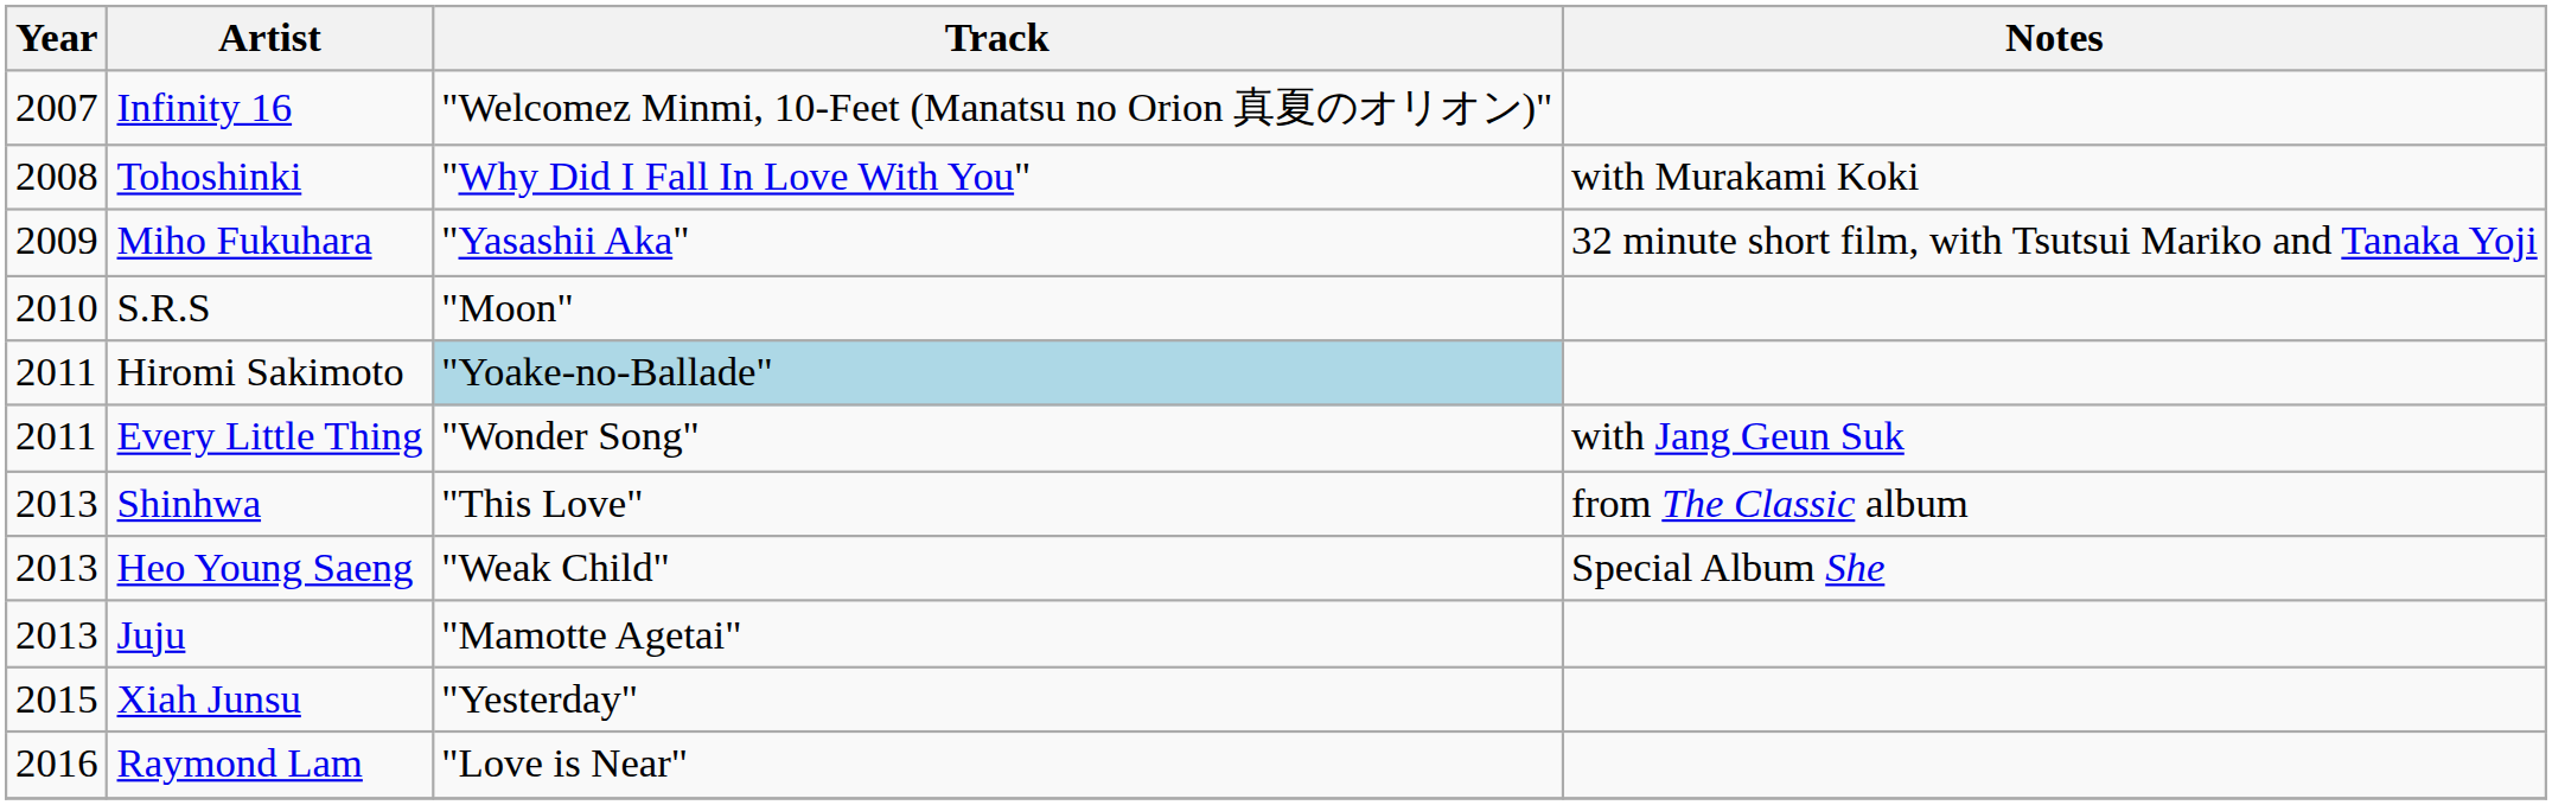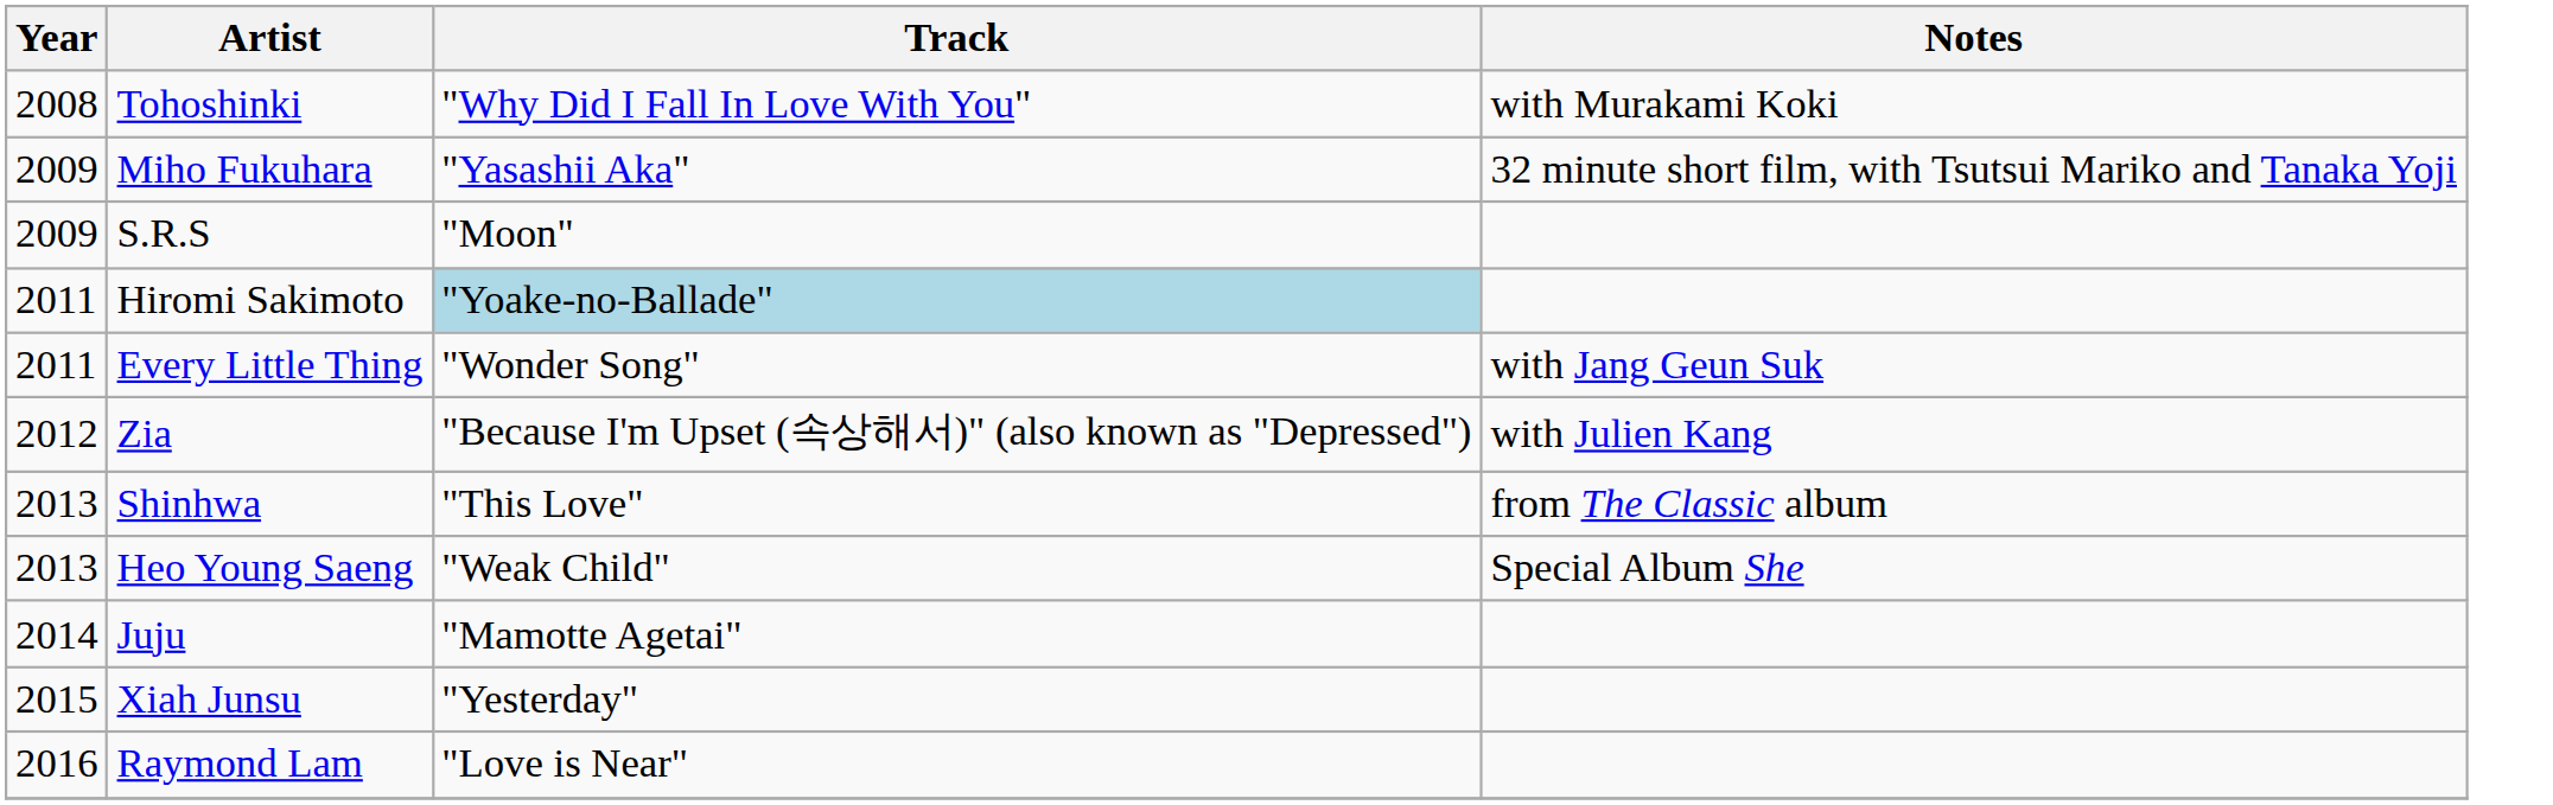- row: 2007 | Infinity 16 | "Welcomez Minmi, 10-Feet (Manatsu no Orion 真夏のオリオン)"
S.R.S | Year: 2010 -> 2009
+ row: 2012 | Zia | "Because I'm Upset (속상해서)" (also known as "Depressed") | with Julien Kang
Juju | Year: 2013 -> 2014
